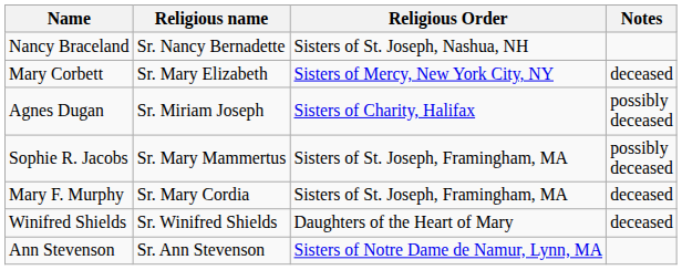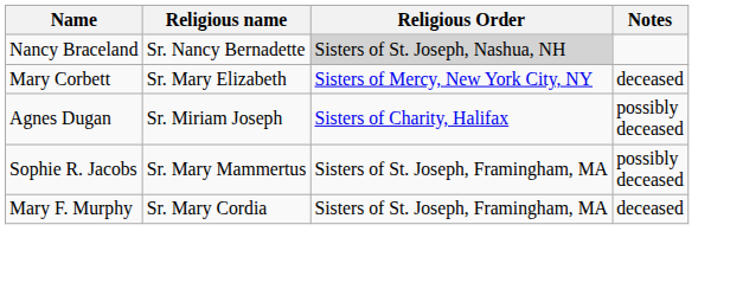Nancy Braceland | Religious Order: no background -> lightgrey background
- row: Winifred Shields | Sr. Winifred Shields | Daughters of the Heart of Mary | deceased
- row: Ann Stevenson | Sr. Ann Stevenson | Sisters of Notre Dame de Namur, Lynn, MA
